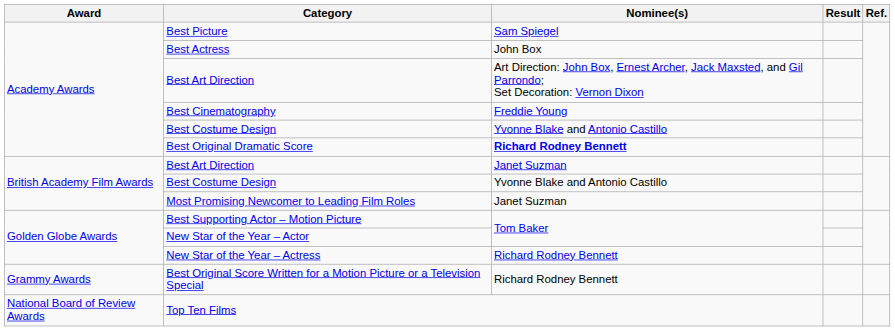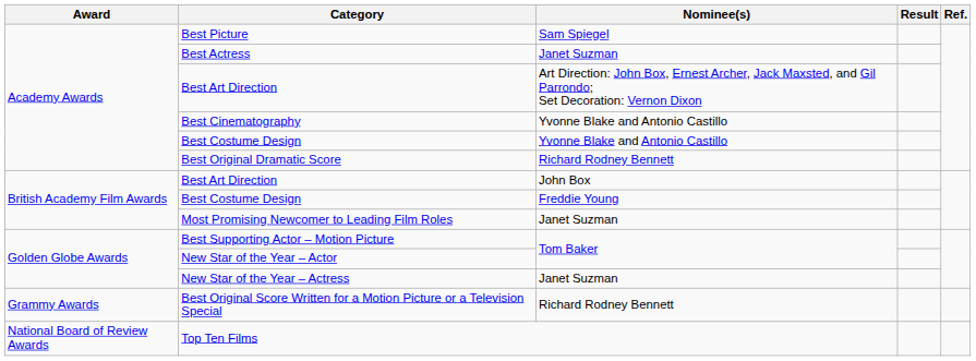Best Actress | Nominee(s): John Box -> Janet Suzman
Best Cinematography | Nominee(s): Freddie Young -> Yvonne Blake and Antonio Castillo
Best Original Dramatic Score | Nominee(s): bold -> normal
British Academy Film Awards / Best Art Direction | Nominee(s): Janet Suzman -> John Box
British Academy Film Awards / Best Costume Design | Nominee(s): Yvonne Blake and Antonio Castillo -> Freddie Young
New Star of the Year – Actress | Nominee(s): Richard Rodney Bennett -> Janet Suzman
